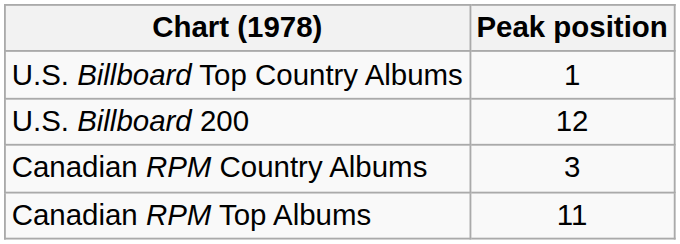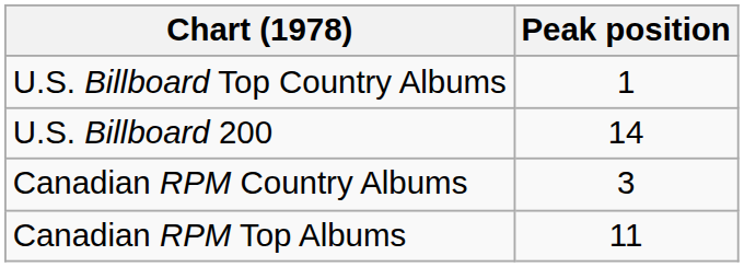U.S. Billboard 200 | Peak position: 12 -> 14
